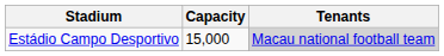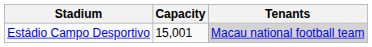Estádio Campo Desportivo | Capacity: 15,000 -> 15,001
